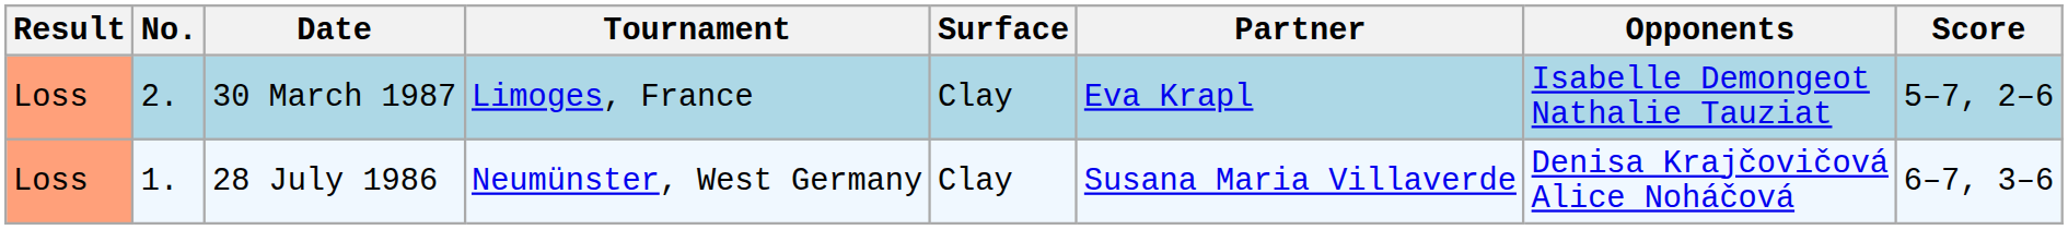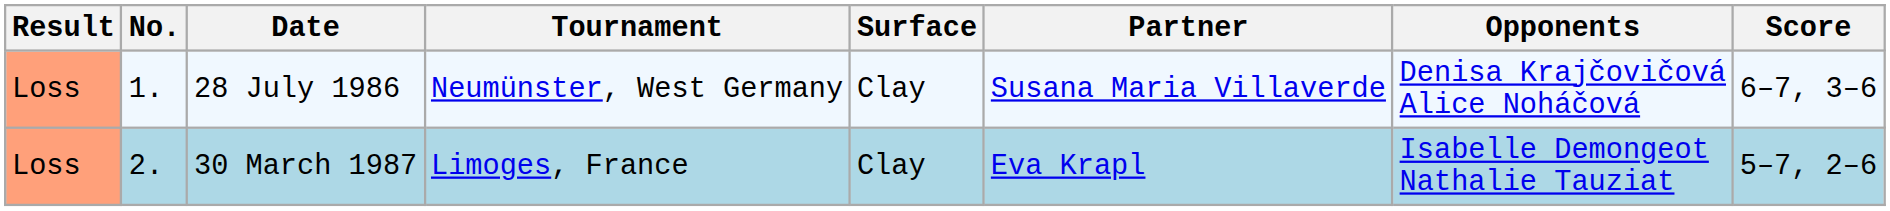rows swapped: 28 July 1986 <-> 30 March 1987
